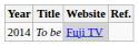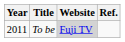To be | Year: 2014 -> 2011
